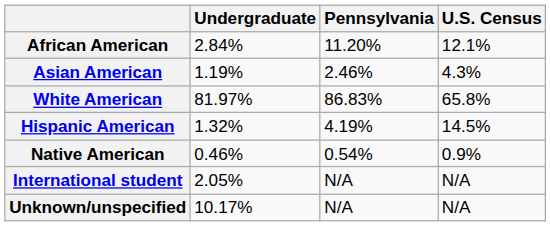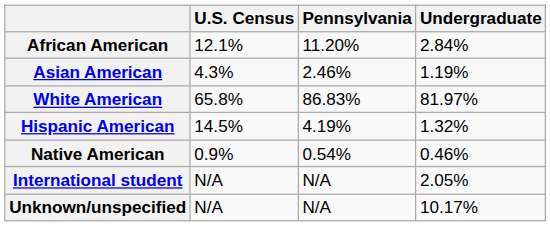columns swapped: Undergraduate <-> U.S. Census
